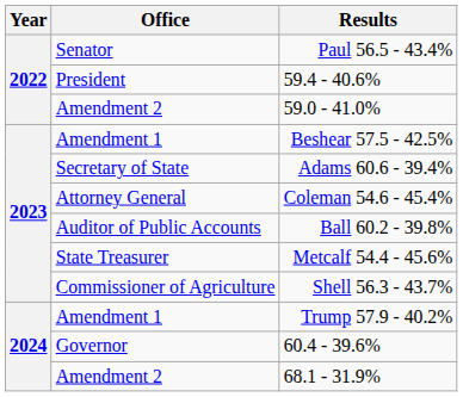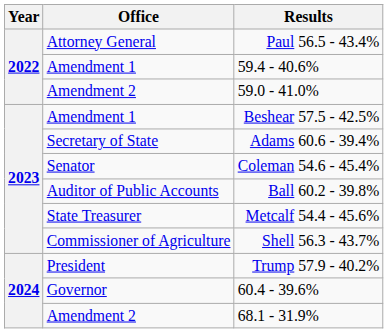Paul 56.5 - 43.4% | Office: Senator -> Attorney General
59.4 - 40.6% | Office: President -> Amendment 1
Coleman 54.6 - 45.4% | Office: Attorney General -> Senator
Trump 57.9 - 40.2% | Office: Amendment 1 -> President
